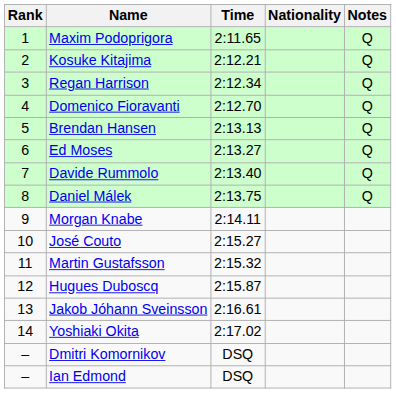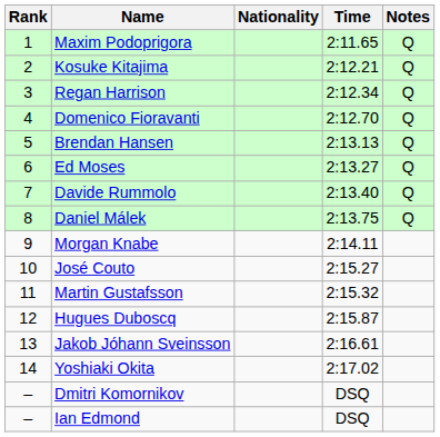columns swapped: Nationality <-> Time
